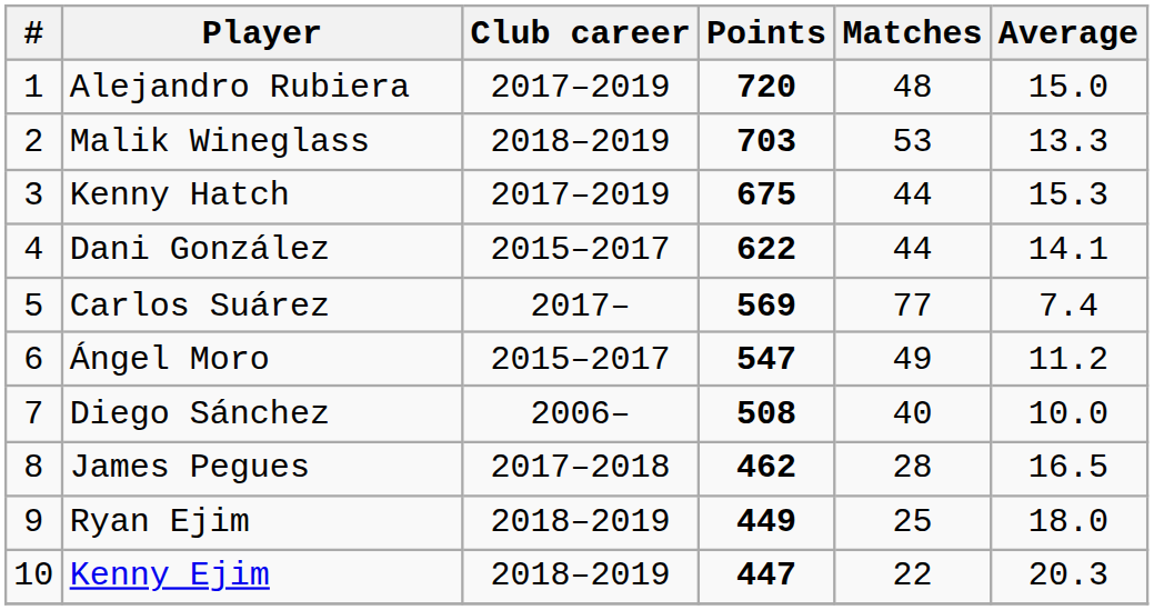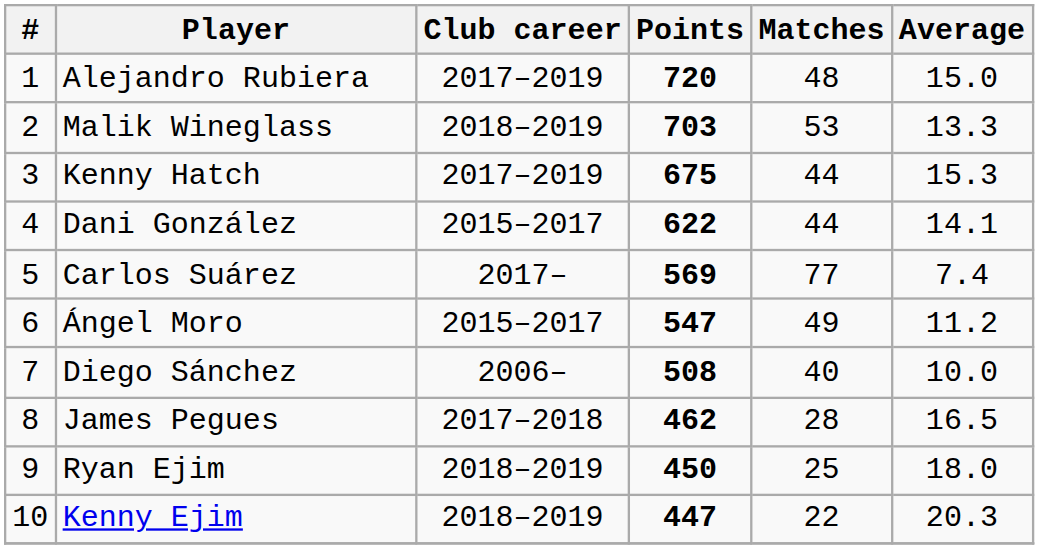Ryan Ejim | Points: 449 -> 450
